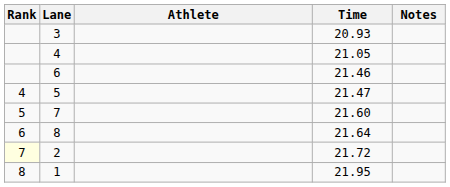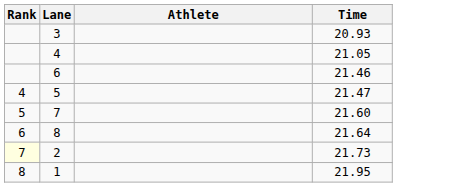- column: Notes
2 | Time: 21.72 -> 21.73
